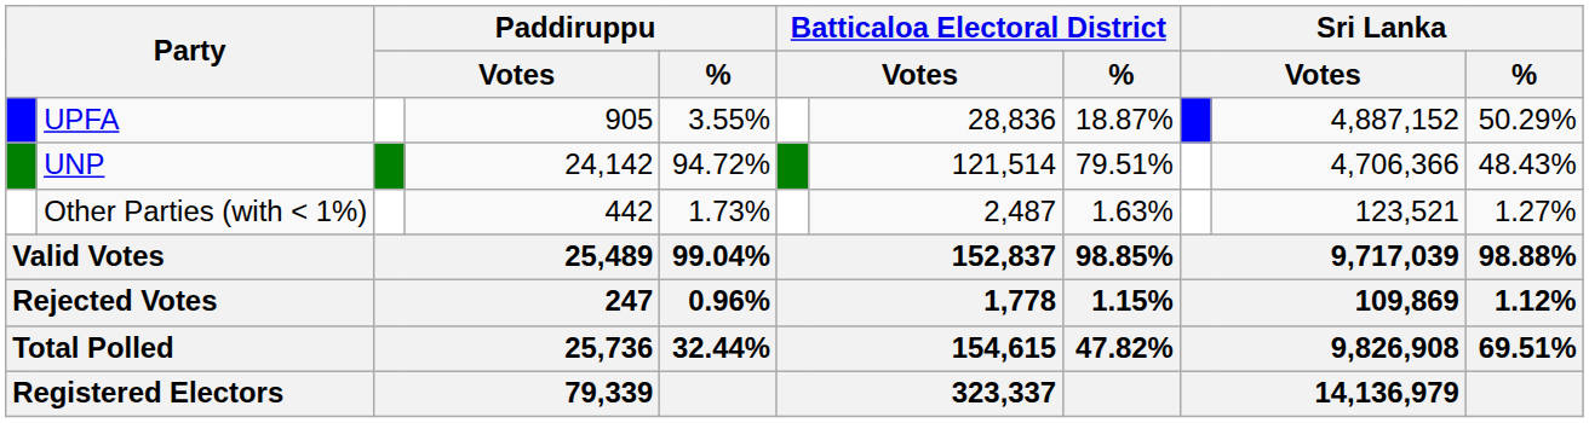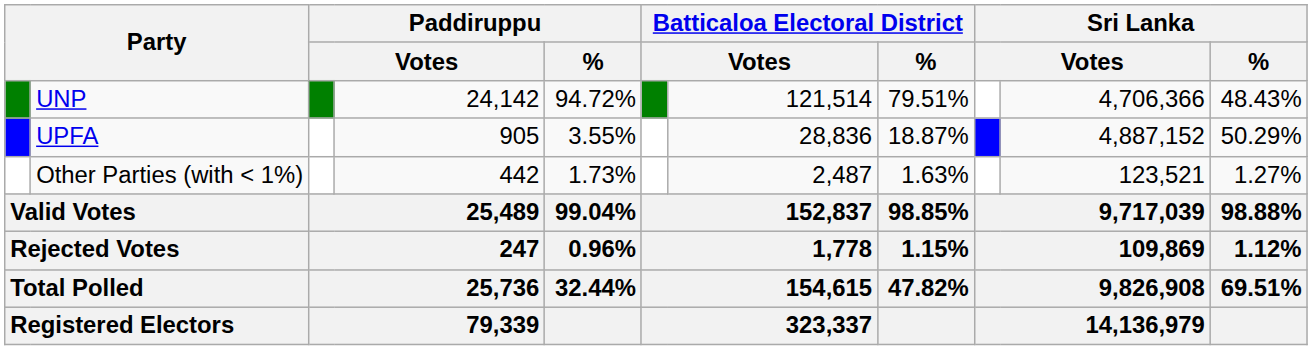rows swapped: UNP <-> UPFA
